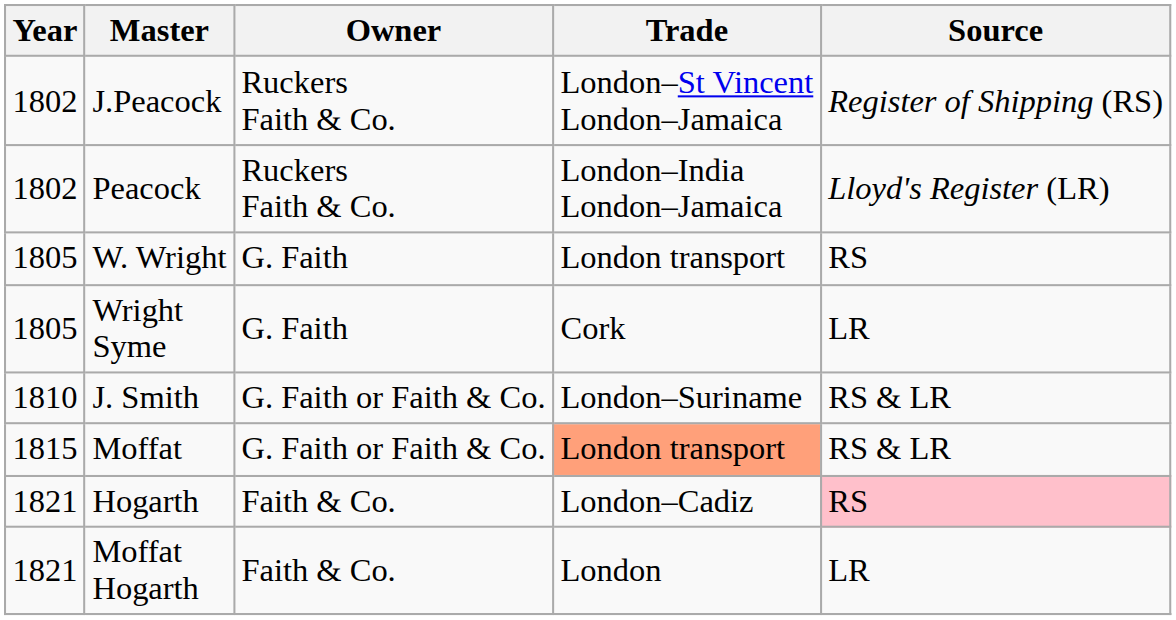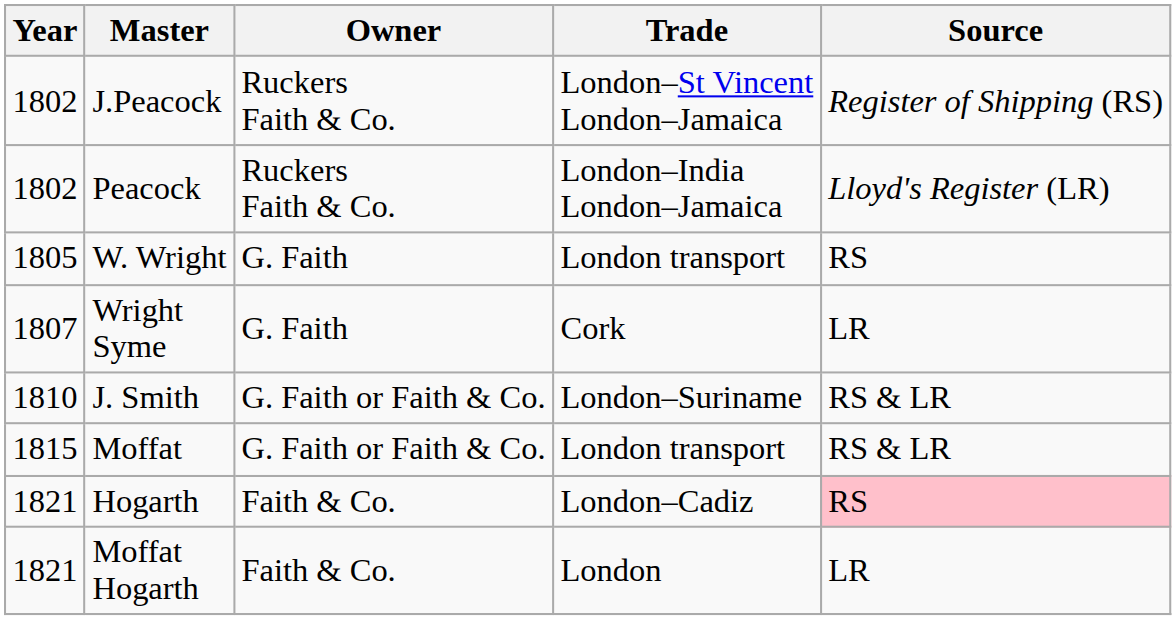Wright Syme | Year: 1805 -> 1807
Moffat | Trade: lightsalmon background -> no background
